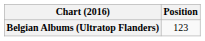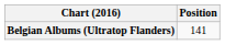Belgian Albums (Ultratop Flanders) | Position: 123 -> 141
